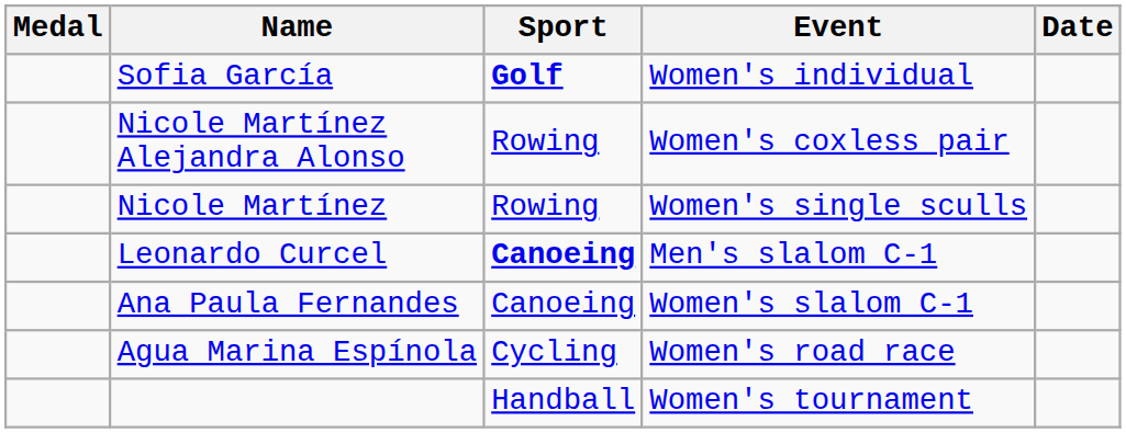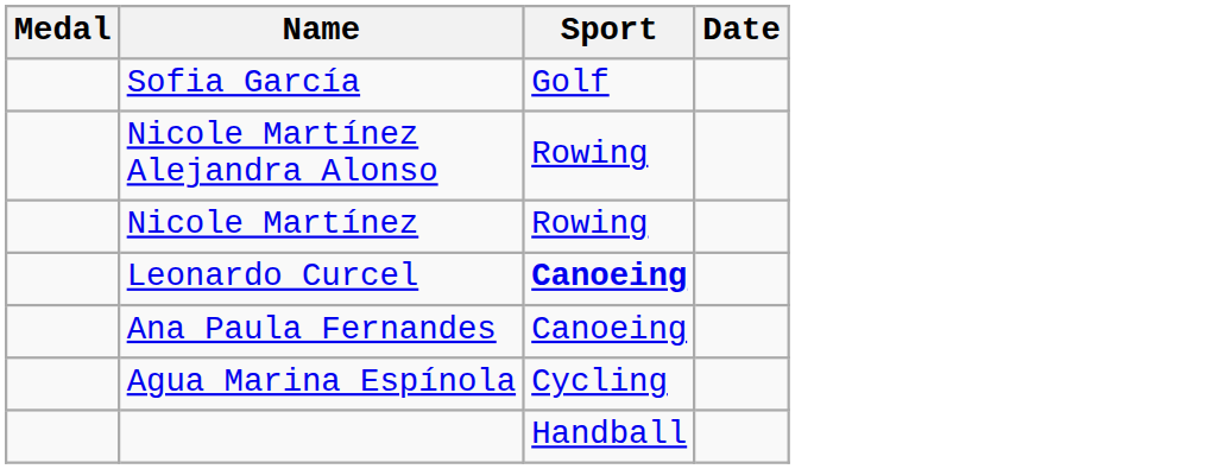- column: Event | Women's individual | Women's coxless pair | Women's single sculls | Men's slalom C-1 | Women's slalom C-1 | Women's road race | Women's tournament
Sofia García | Sport: bold -> normal
